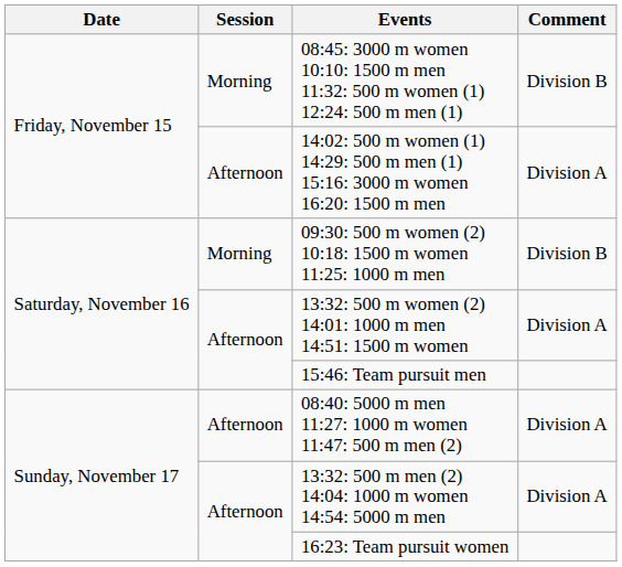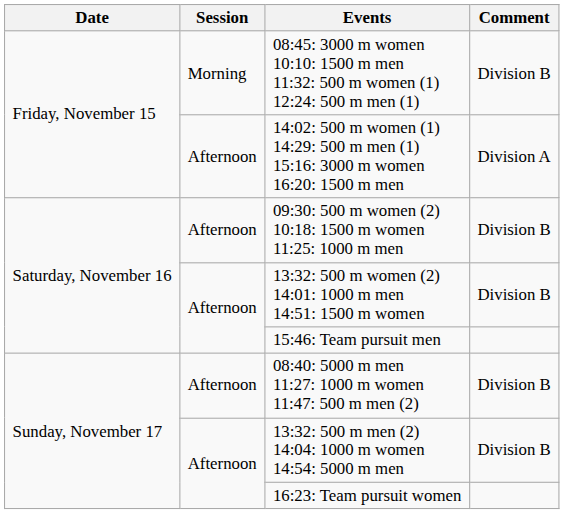09:30: 500 m women (2) 10:18: 1500 m women 11:25: 1000 m men | Session: Morning -> Afternoon
13:32: 500 m women (2) 14:01: 1000 m men 14:51: 1500 m women | Comment: Division A -> Division B
08:40: 5000 m men 11:27: 1000 m women 11:47: 500 m men (2) | Comment: Division A -> Division B
13:32: 500 m men (2) 14:04: 1000 m women 14:54: 5000 m men | Comment: Division A -> Division B
